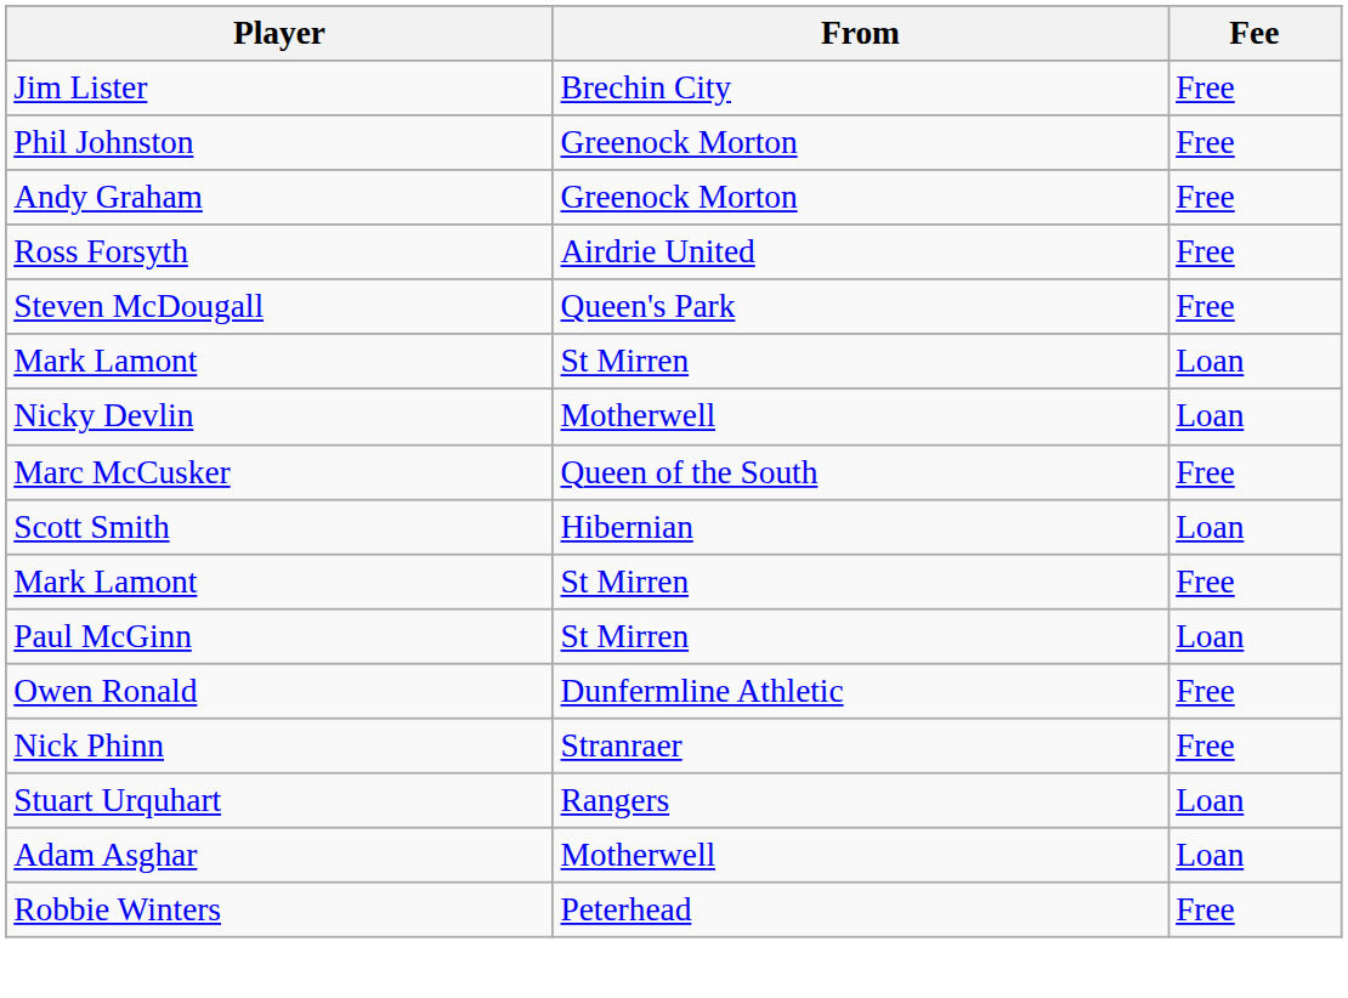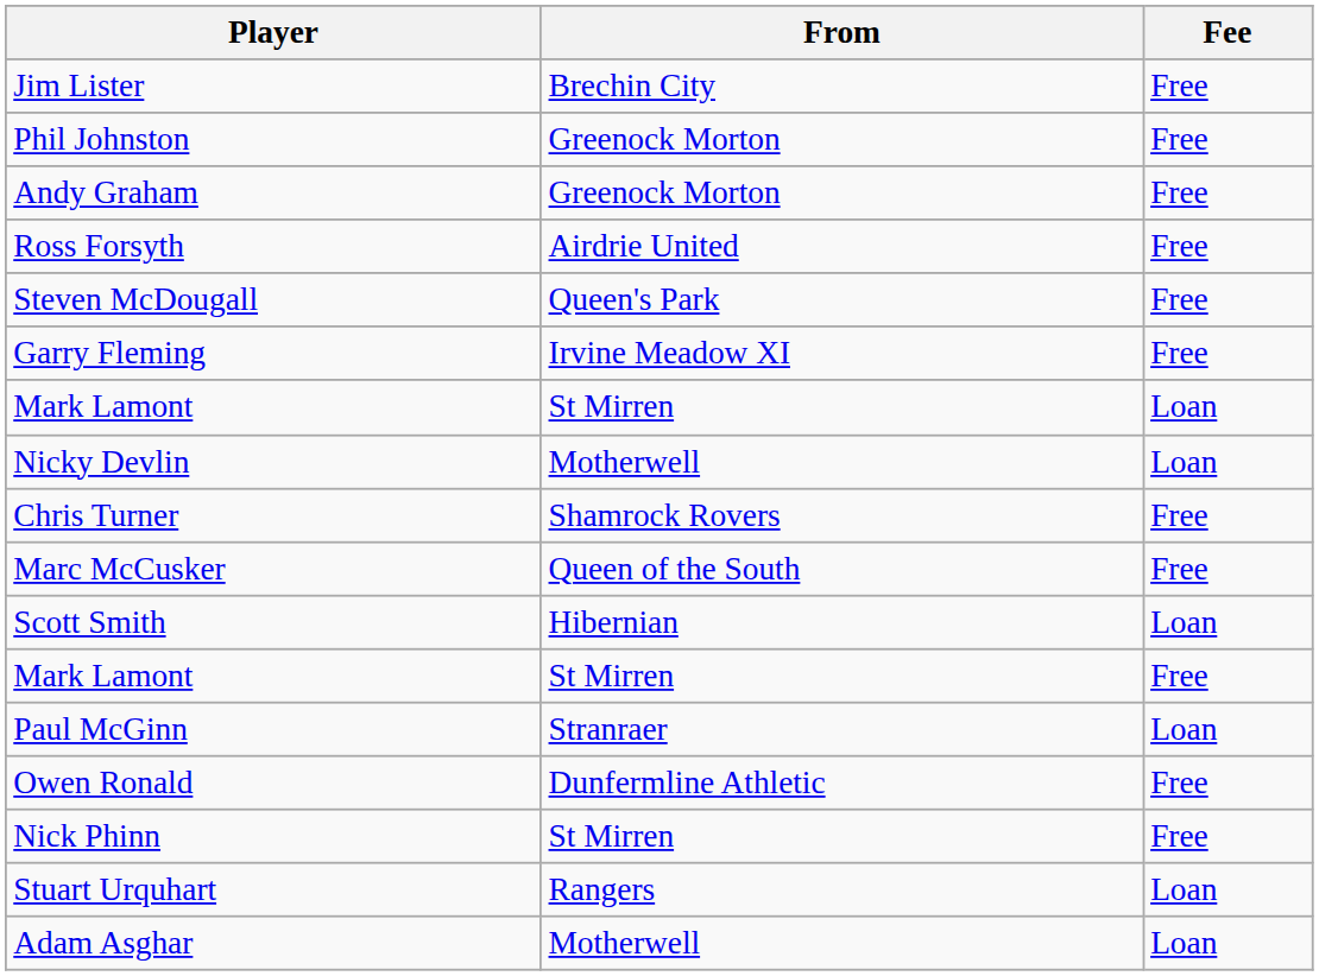+ row: Garry Fleming | Irvine Meadow XI | Free
+ row: Chris Turner | Shamrock Rovers | Free
Paul McGinn | From: St Mirren -> Stranraer
Nick Phinn | From: Stranraer -> St Mirren
- row: Robbie Winters | Peterhead | Free
